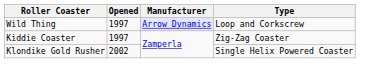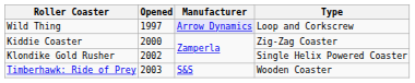Kiddie Coaster | Opened: 1997 -> 2000
+ row: Timberhawk: Ride of Prey | 2003 | S&S | Wooden Coaster
